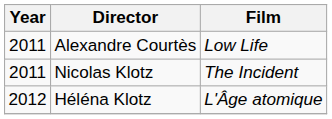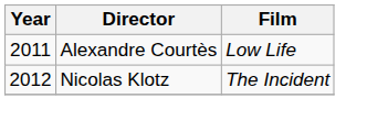Nicolas Klotz | Year: 2011 -> 2012
- row: 2012 | Héléna Klotz | L'Âge atomique
